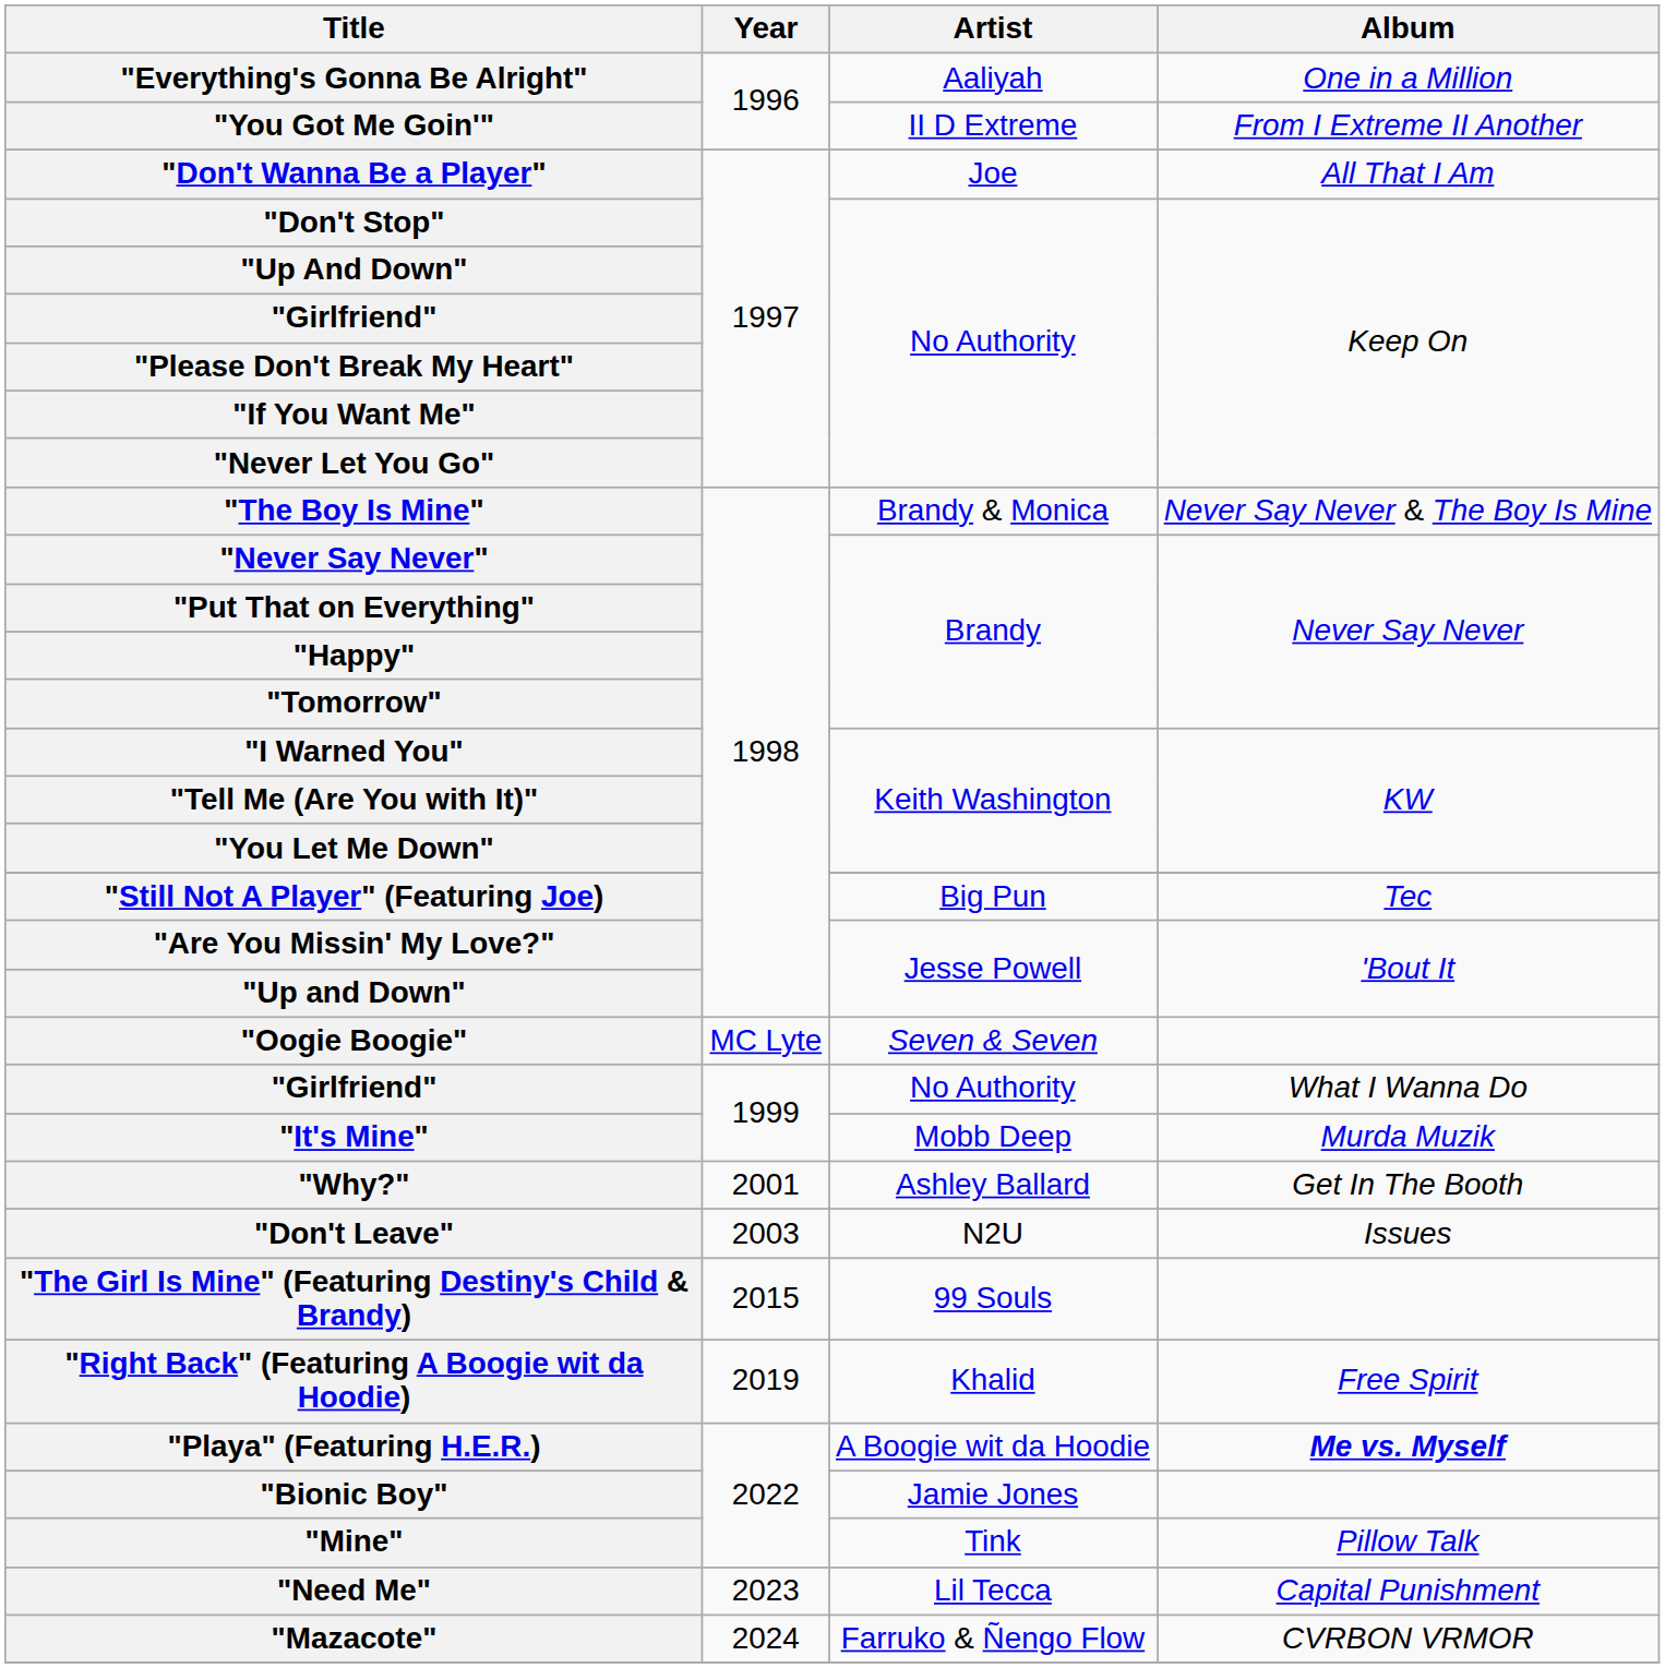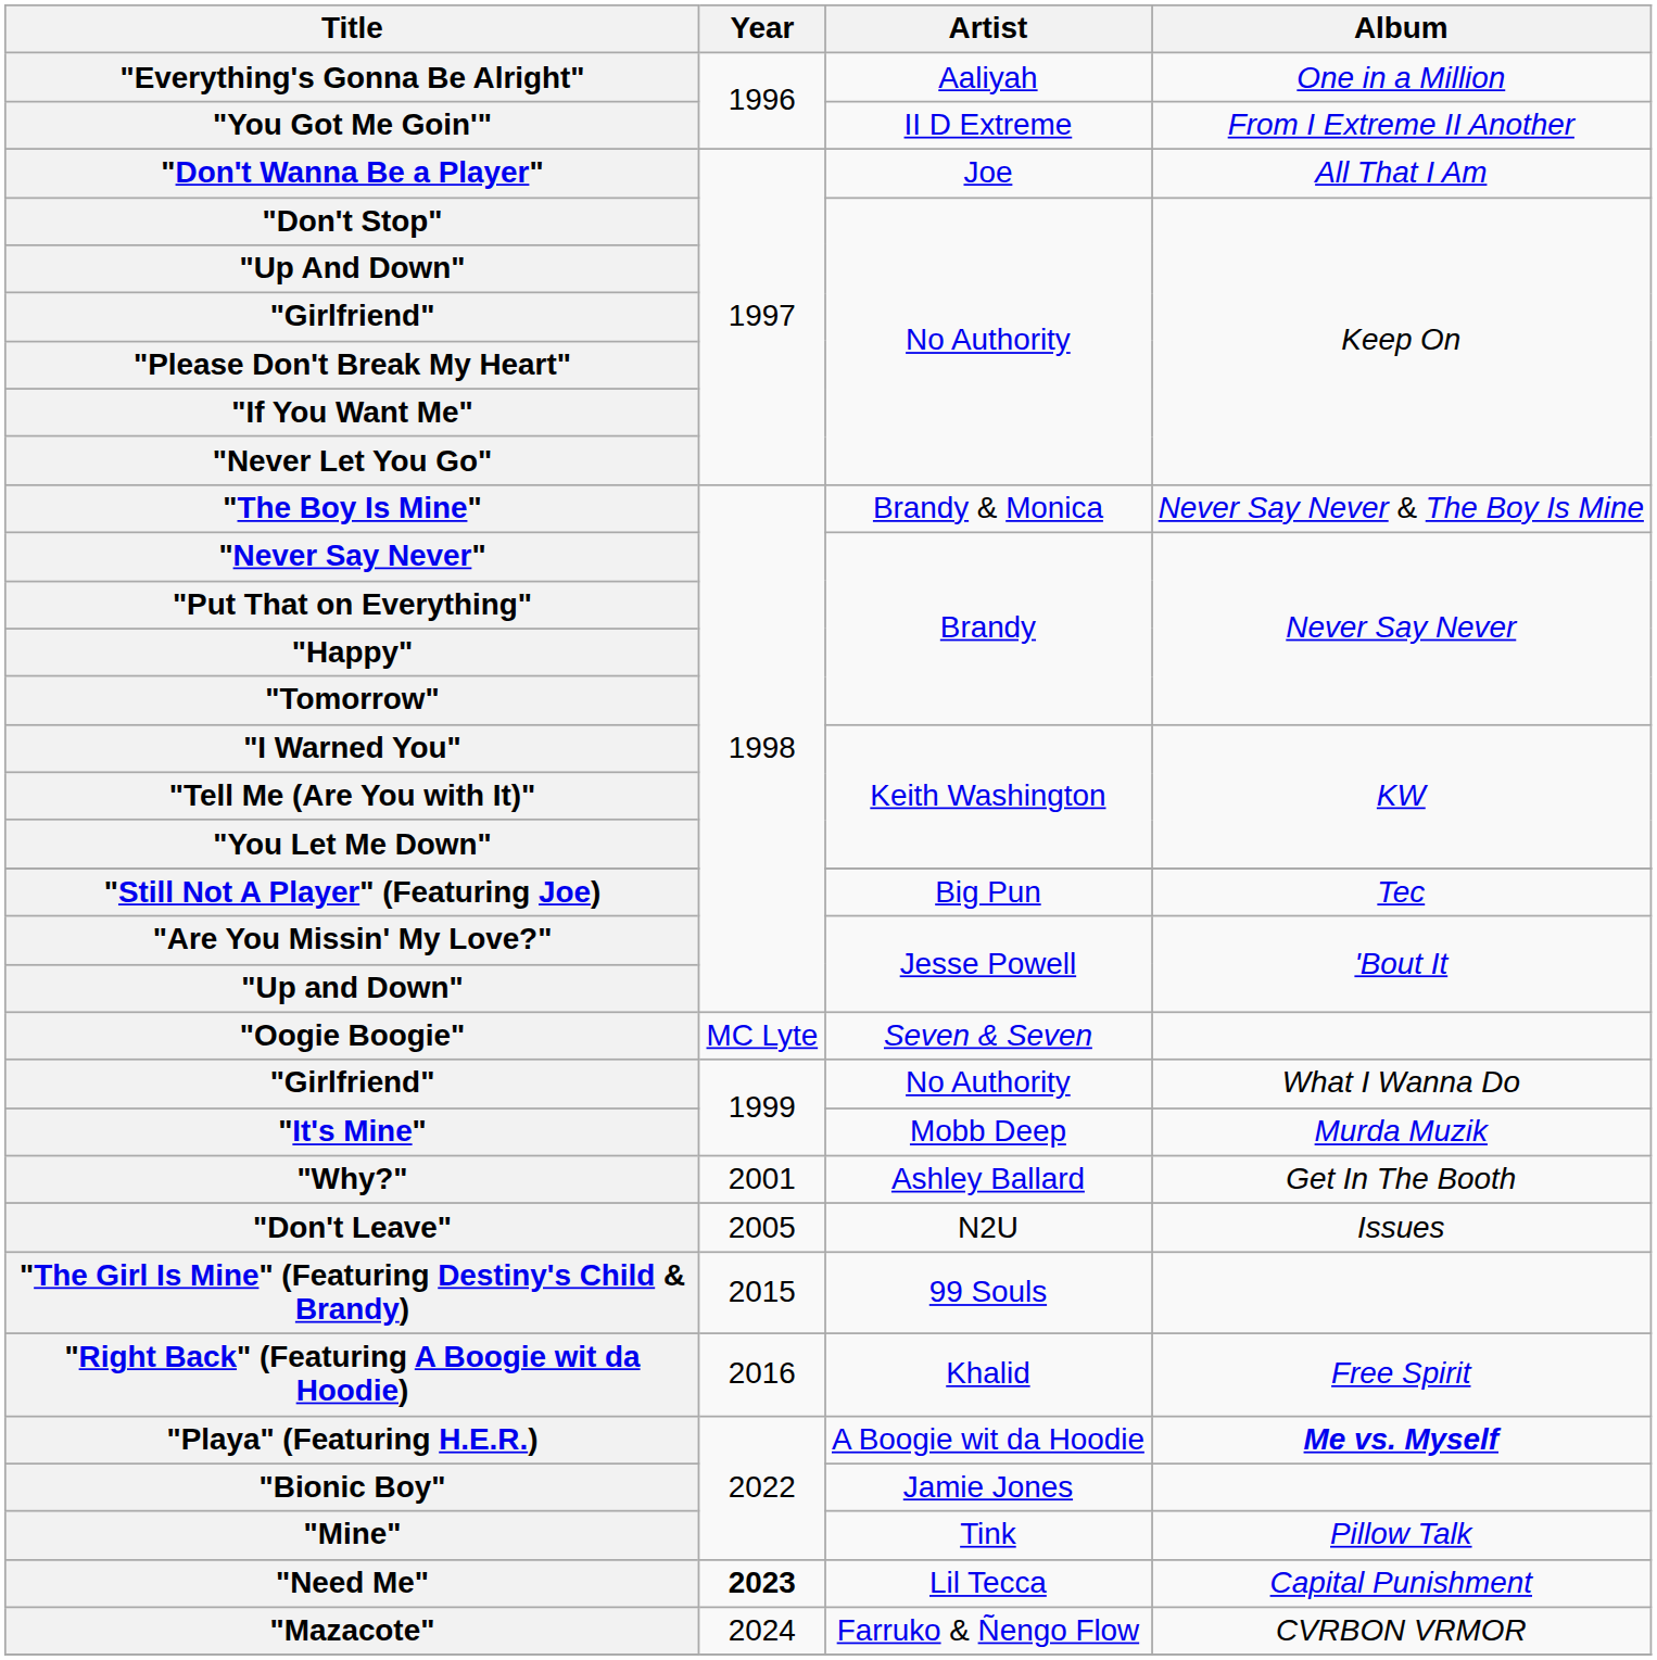"Don't Leave" | Year: 2003 -> 2005
"Right Back" (Featuring A Boogie wit da Hoodie) | Year: 2019 -> 2016
"Need Me" | Year: normal -> bold
